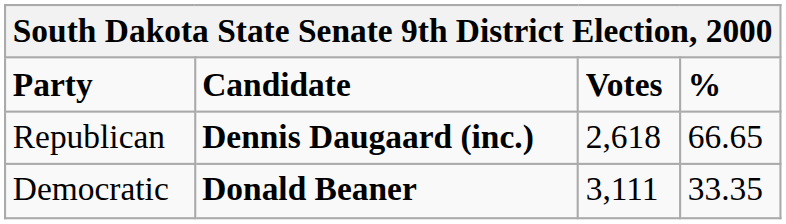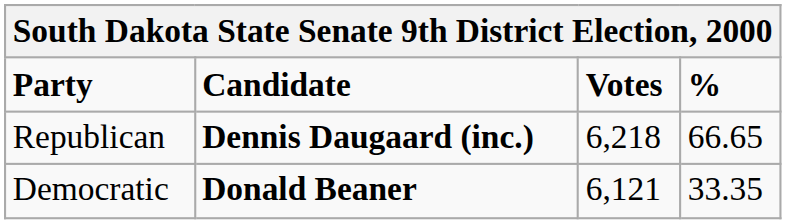Republican | Votes: 2,618 -> 6,218
Democratic | Votes: 3,111 -> 6,121
